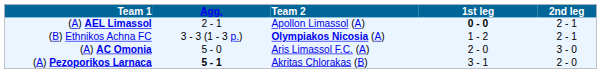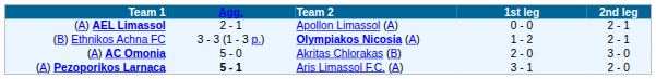(A) AEL Limassol | 1st leg: bold -> normal
(A) AC Omonia | Team 2: Aris Limassol F.C. (A) -> Akritas Chlorakas (B)
(A) Pezoporikos Larnaca | Team 2: Akritas Chlorakas (B) -> Aris Limassol F.C. (A)
